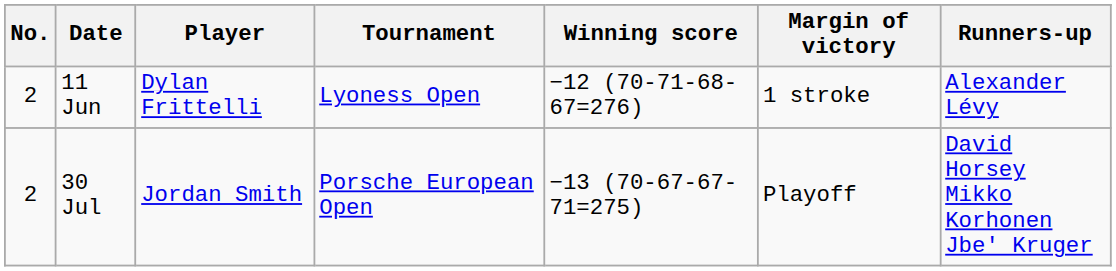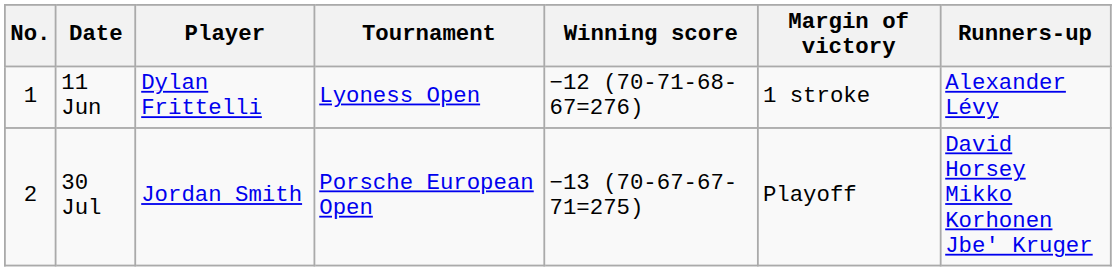11 Jun | No.: 2 -> 1
